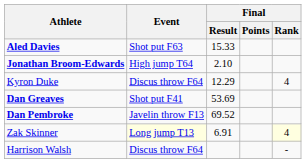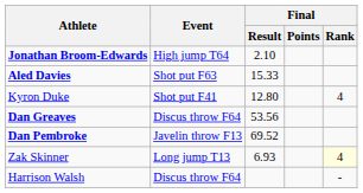rows swapped: Jonathan Broom-Edwards <-> Aled Davies
Kyron Duke | Event: Discus throw F64 -> Shot put F41
Kyron Duke | Final / Result: 12.29 -> 12.80
Dan Greaves | Event: Shot put F41 -> Discus throw F64
Dan Greaves | Final / Result: 53.69 -> 53.56
Zak Skinner | Event: lightyellow background -> no background
Zak Skinner | Final / Result: 6.91 -> 6.93
